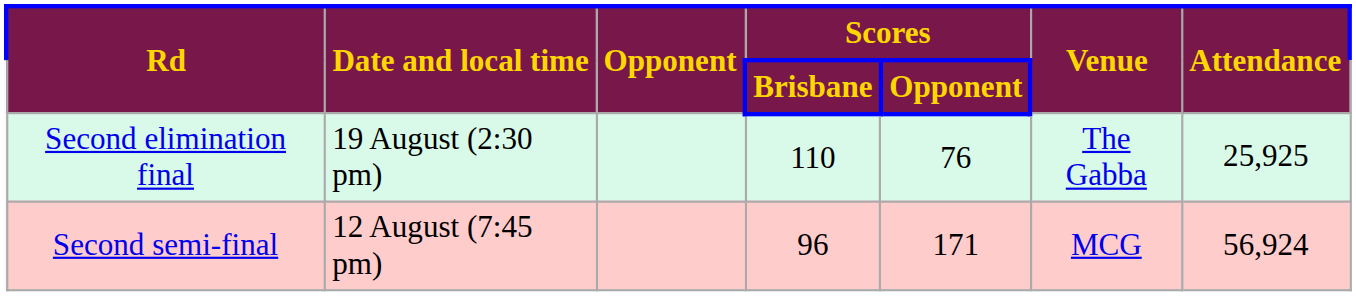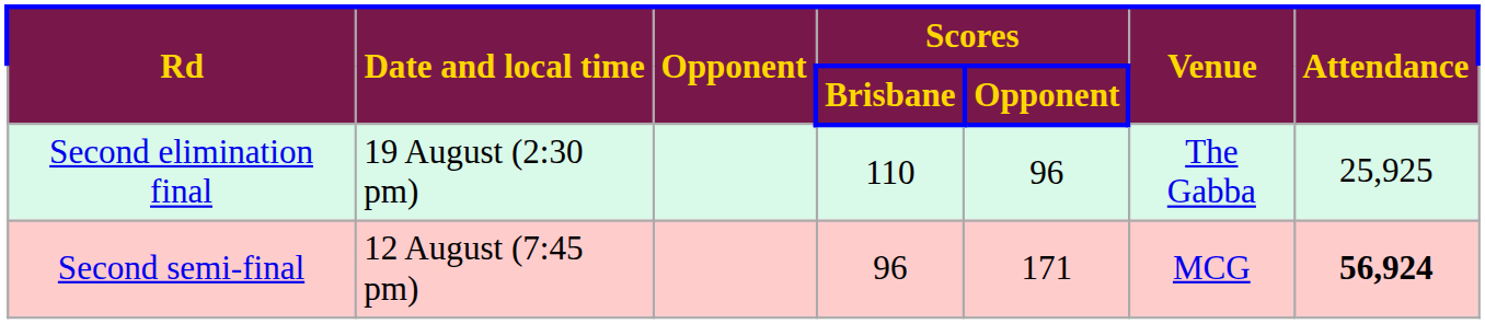Second elimination final | Scores / Opponent: 76 -> 96
Second semi-final | Attendance: normal -> bold
